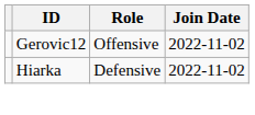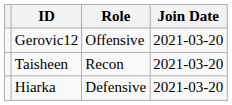Gerovic12 | Join Date: 2022-11-02 -> 2021-03-20
+ row: Taisheen | Recon | 2021-03-20
Hiarka | Join Date: 2022-11-02 -> 2021-03-20
